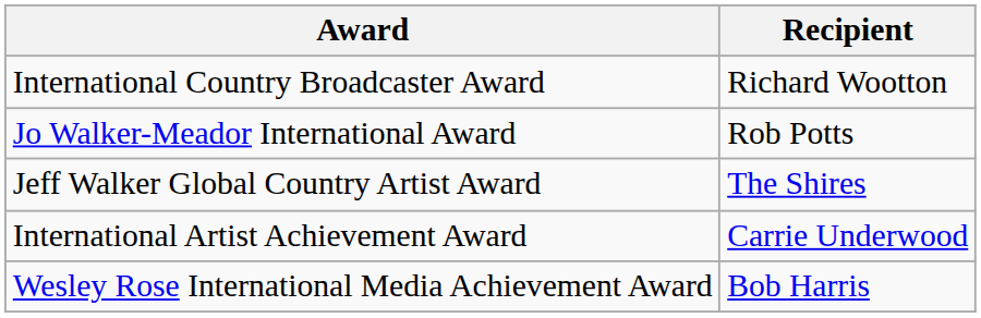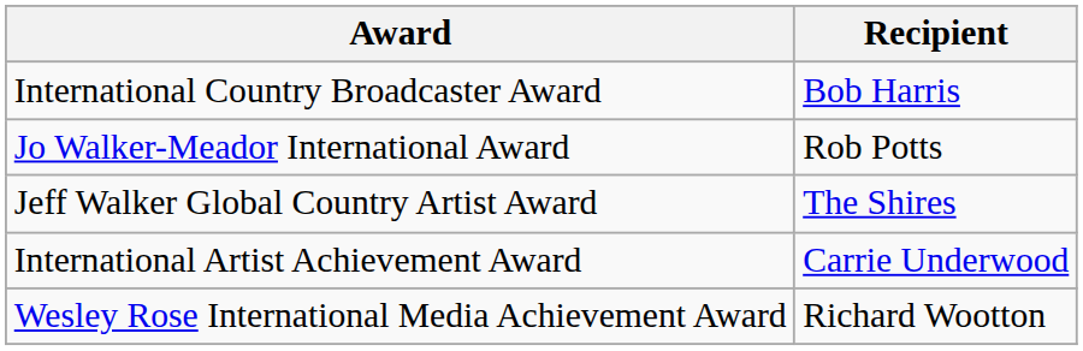International Country Broadcaster Award | Recipient: Richard Wootton -> Bob Harris
Wesley Rose International Media Achievement Award | Recipient: Bob Harris -> Richard Wootton
